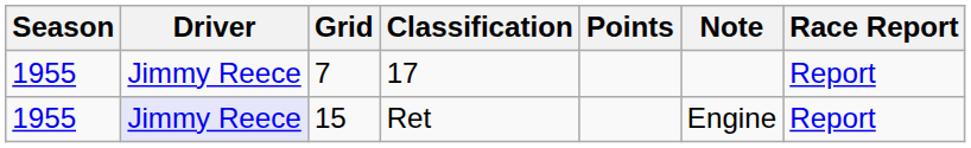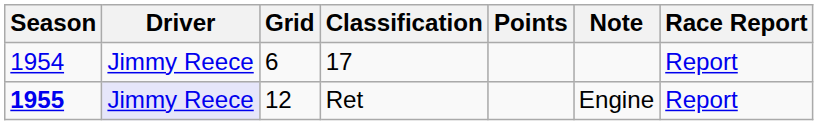17 | Season: 1955 -> 1954
17 | Grid: 7 -> 6
Ret | Season: normal -> bold
Ret | Grid: 15 -> 12
